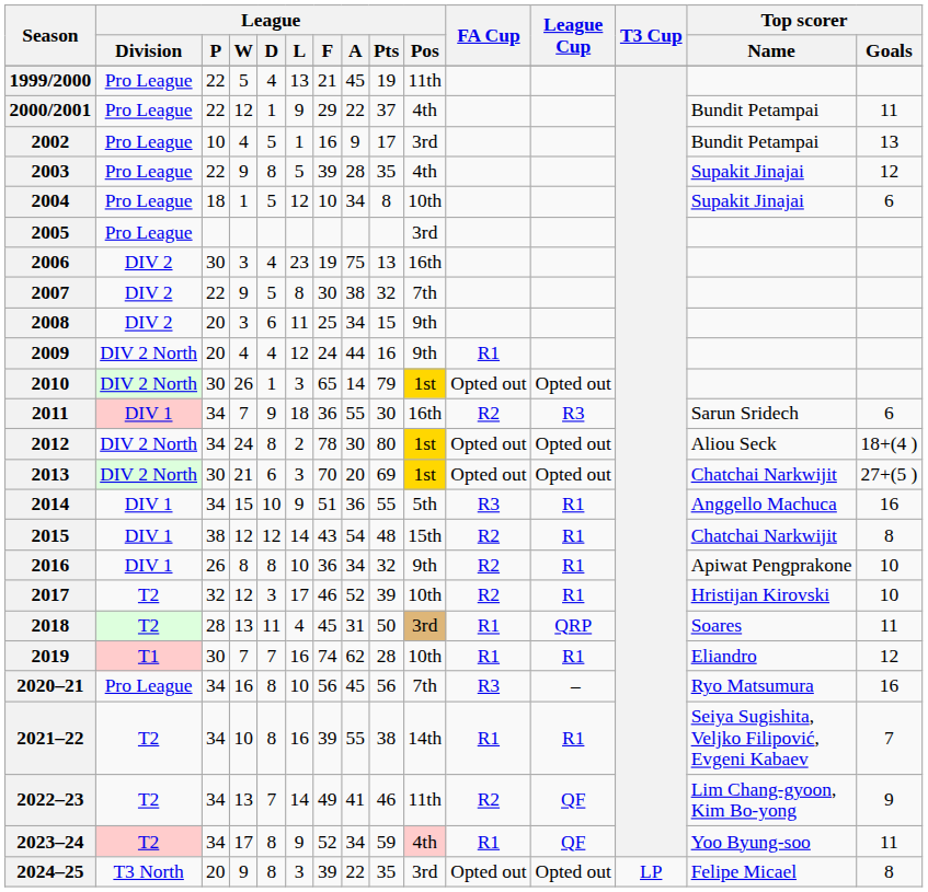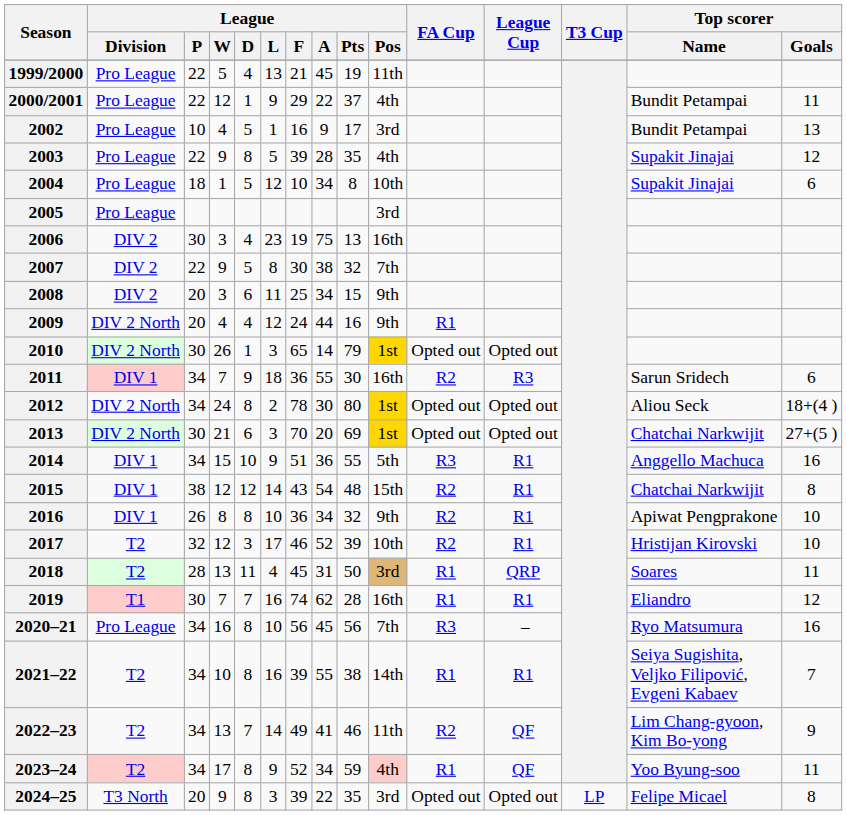2019 | League / Pos: 10th -> 16th
